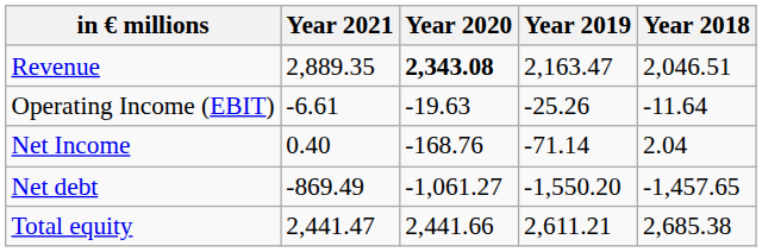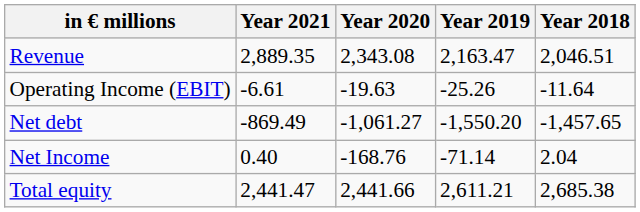Revenue | Year 2020: bold -> normal
rows swapped: Net Income <-> Net debt
